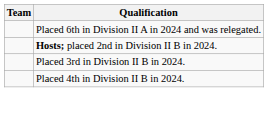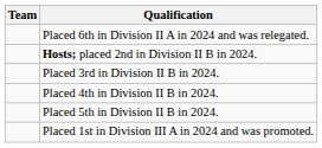+ row: Placed 5th in Division II B in 2024.
+ row: Placed 1st in Division III A in 2024 and was promoted.
